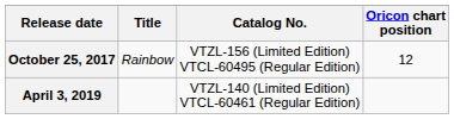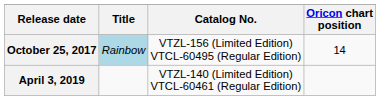October 25, 2017 | Title: no background -> lightblue background
October 25, 2017 | Oricon chart position: 12 -> 14
